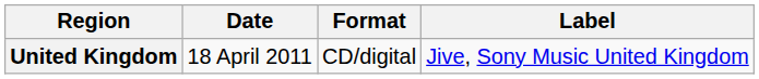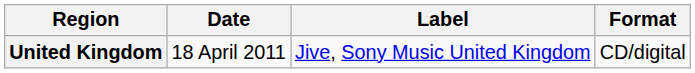columns swapped: Format <-> Label
